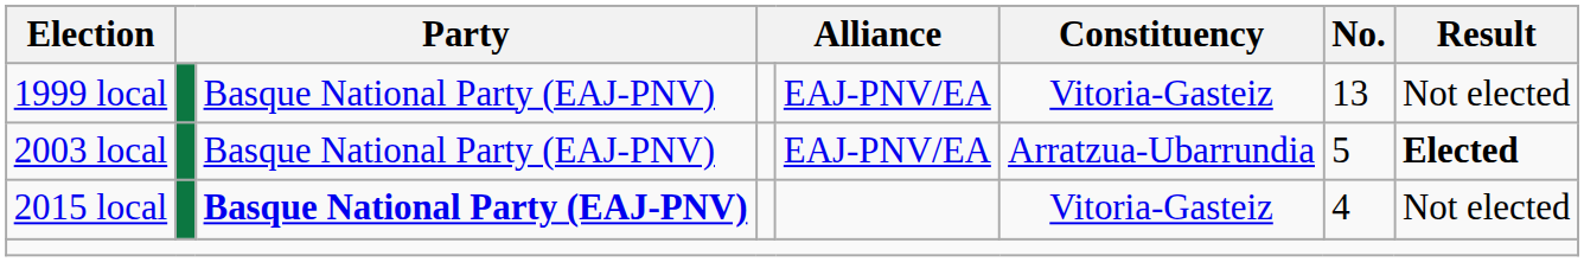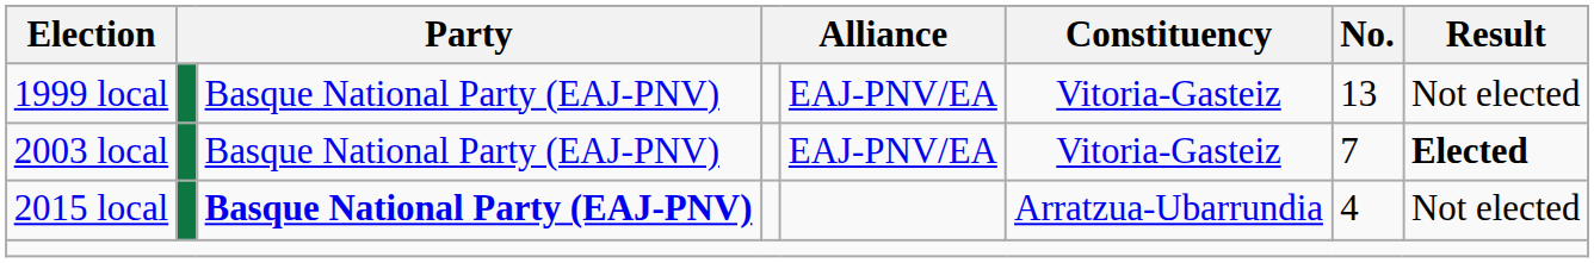2003 local | Constituency: Arratzua-Ubarrundia -> Vitoria-Gasteiz
2003 local | No.: 5 -> 7
2015 local | Constituency: Vitoria-Gasteiz -> Arratzua-Ubarrundia
